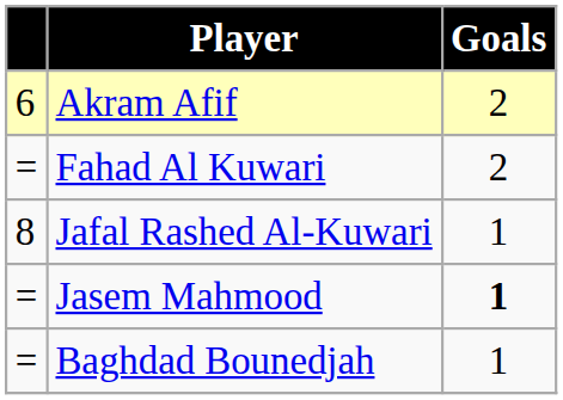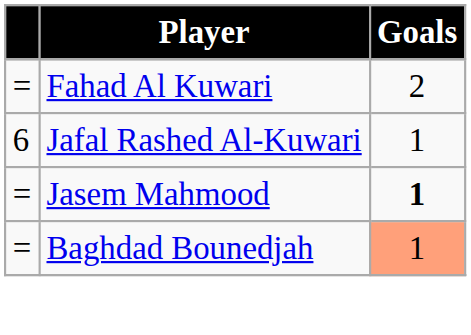- row: 6 | Akram Afif | 2
Jafal Rashed Al-Kuwari | column 1: 8 -> 6
Baghdad Bounedjah | Goals: no background -> lightsalmon background
